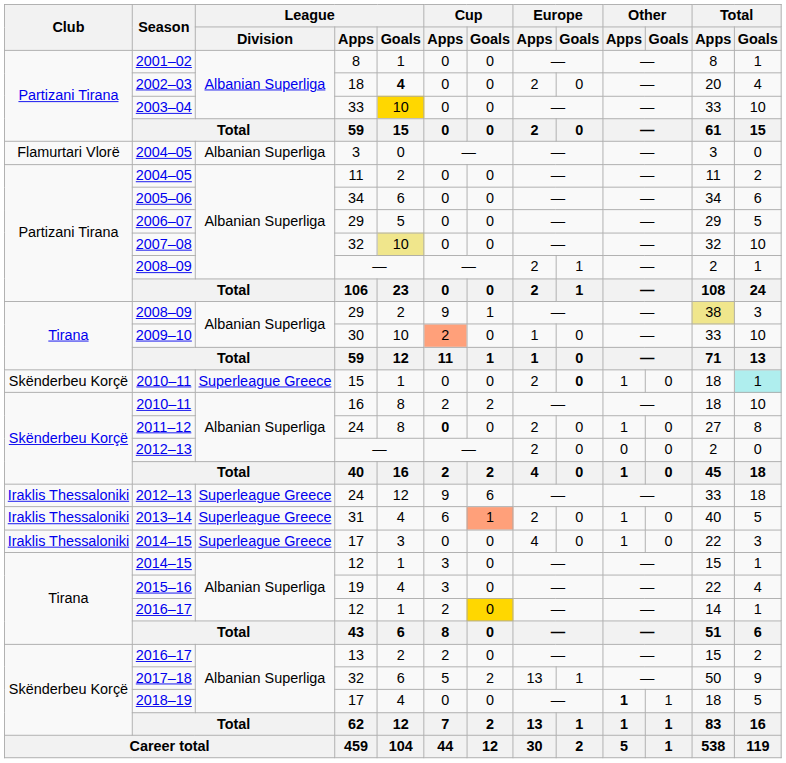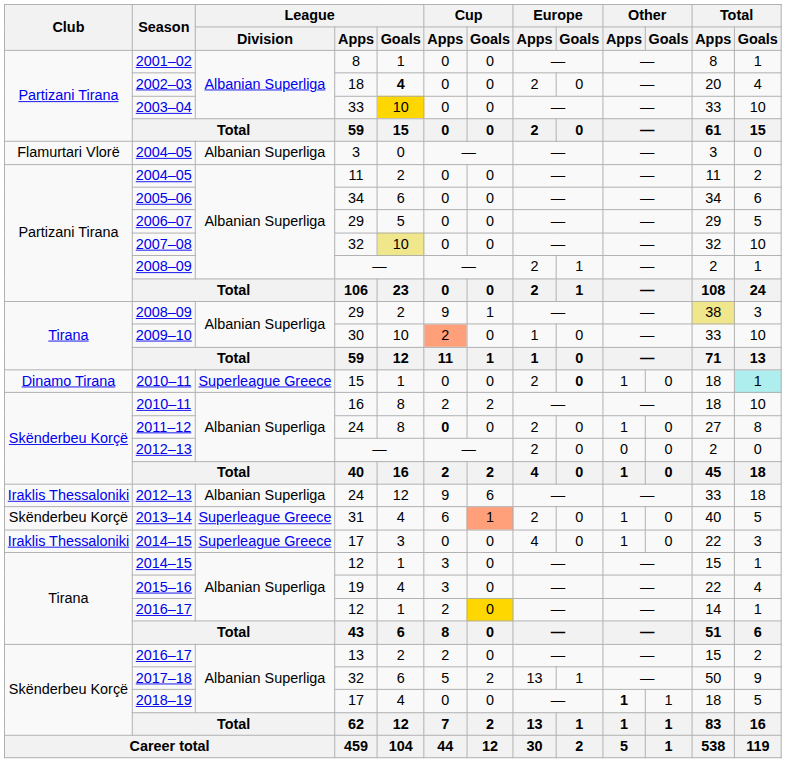2010–11 / 15 | Club: Skënderbeu Korçë -> Dinamo Tirana
2012–13 / 24 | League / Division: Superleague Greece -> Albanian Superliga
2013–14 | Club: Iraklis Thessaloniki -> Skënderbeu Korçë
